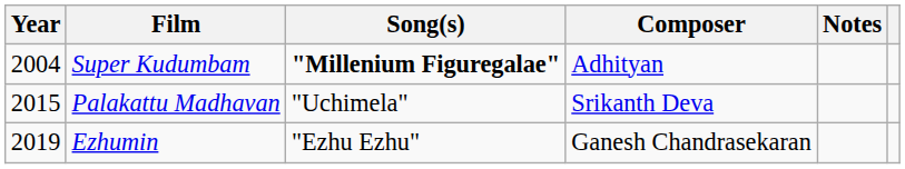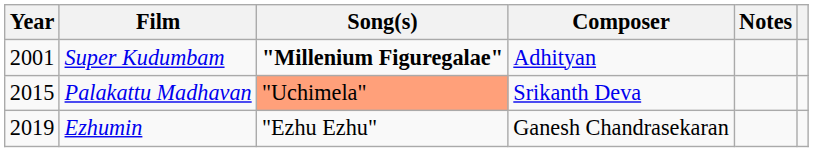Super Kudumbam | Year: 2004 -> 2001
Palakattu Madhavan | Song(s): no background -> lightsalmon background
